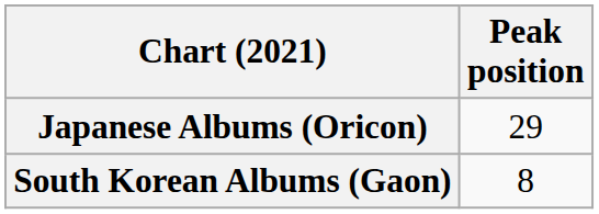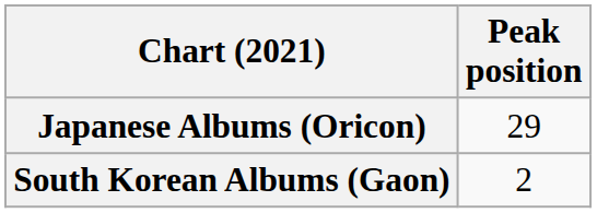South Korean Albums (Gaon) | Peak position: 8 -> 2
